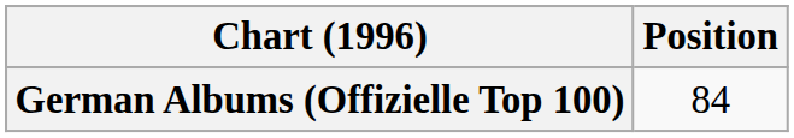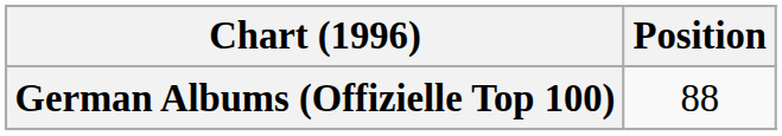German Albums (Offizielle Top 100) | Position: 84 -> 88
